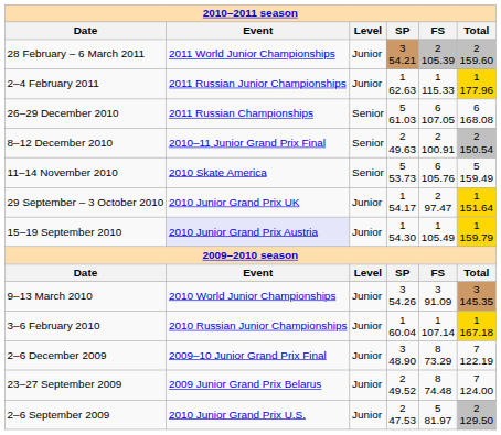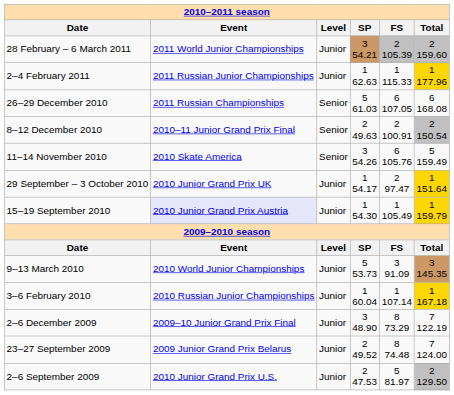11–14 November 2010 | SP: 5 53.73 -> 3 54.26
9–13 March 2010 | SP: 3 54.26 -> 5 53.73
